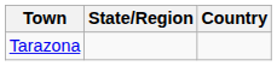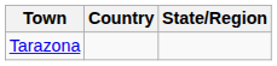columns swapped: State/Region <-> Country
